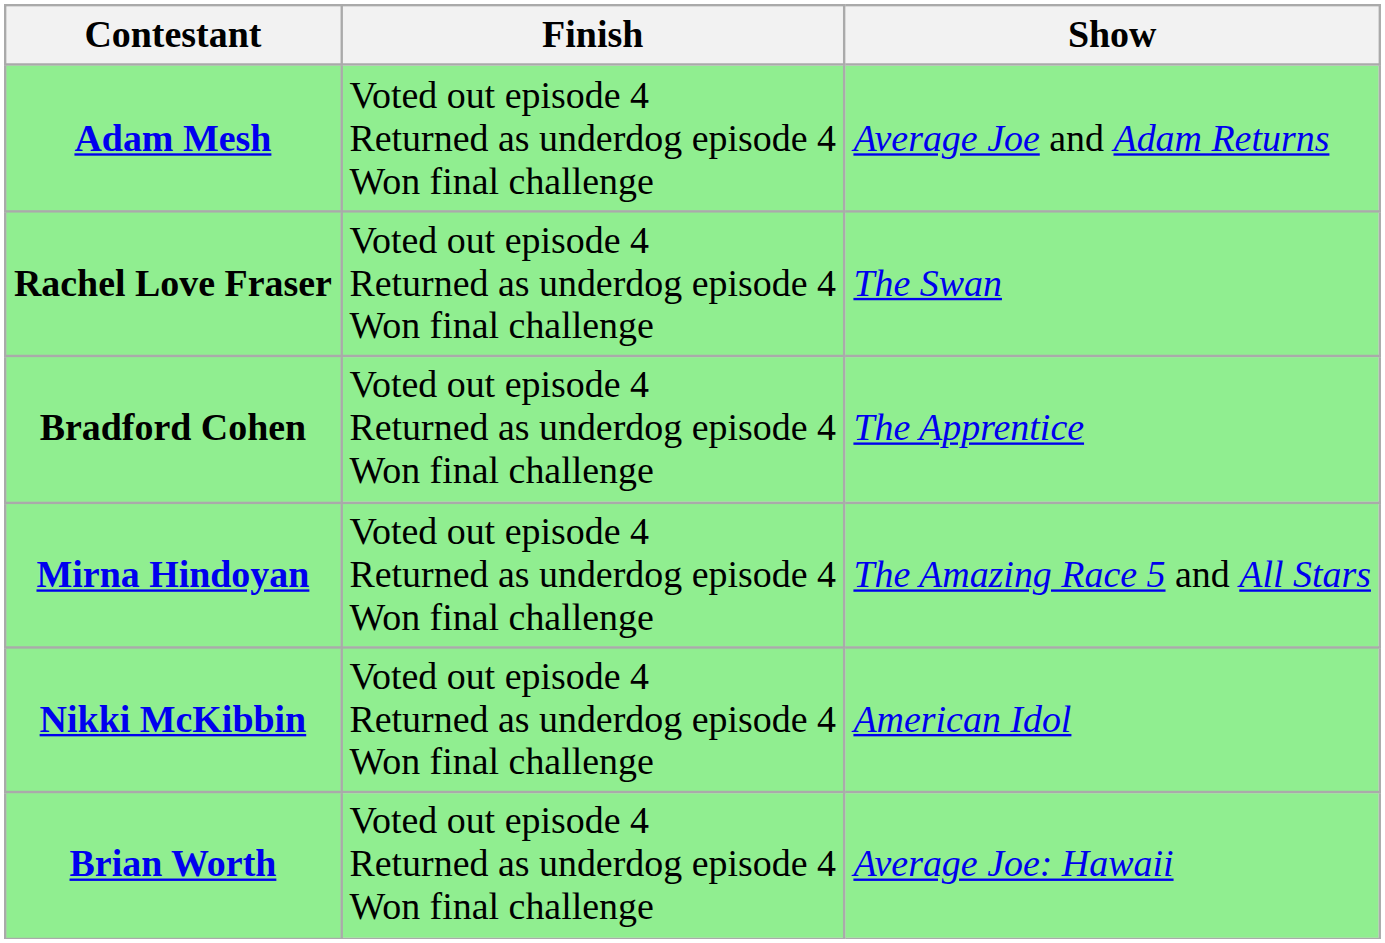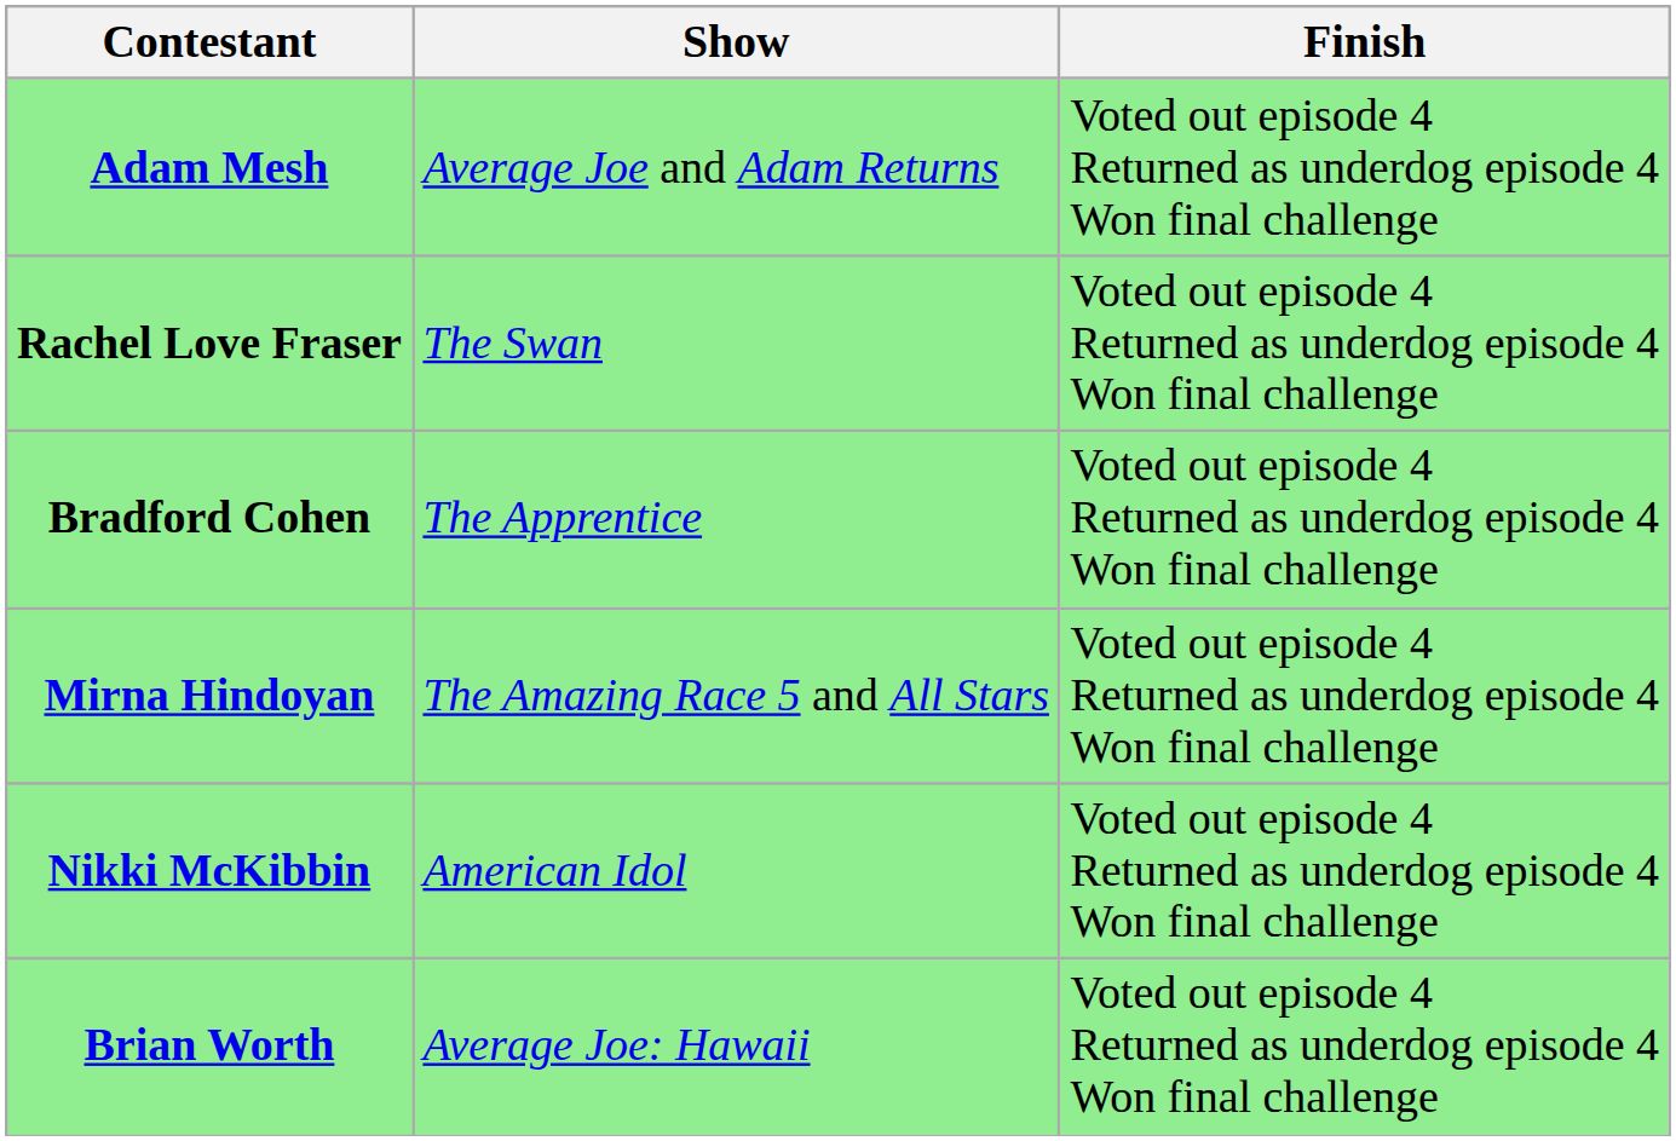columns swapped: Show <-> Finish
